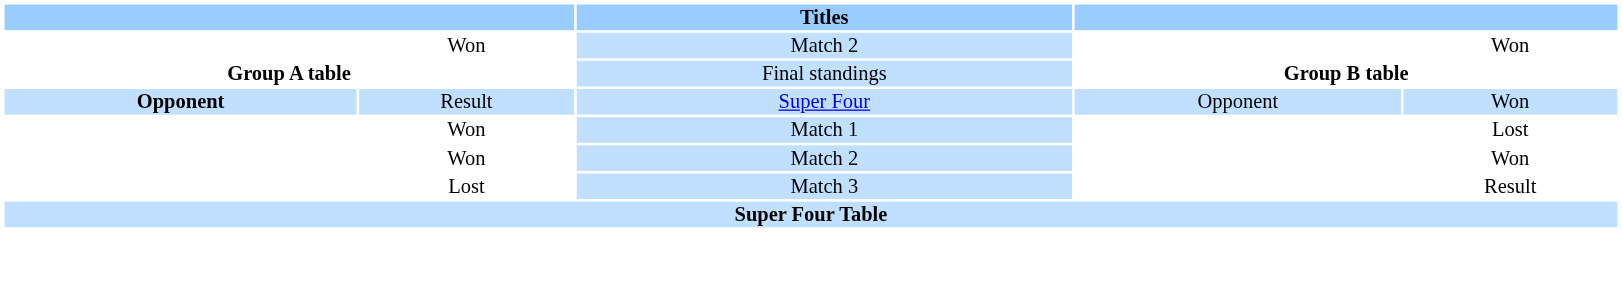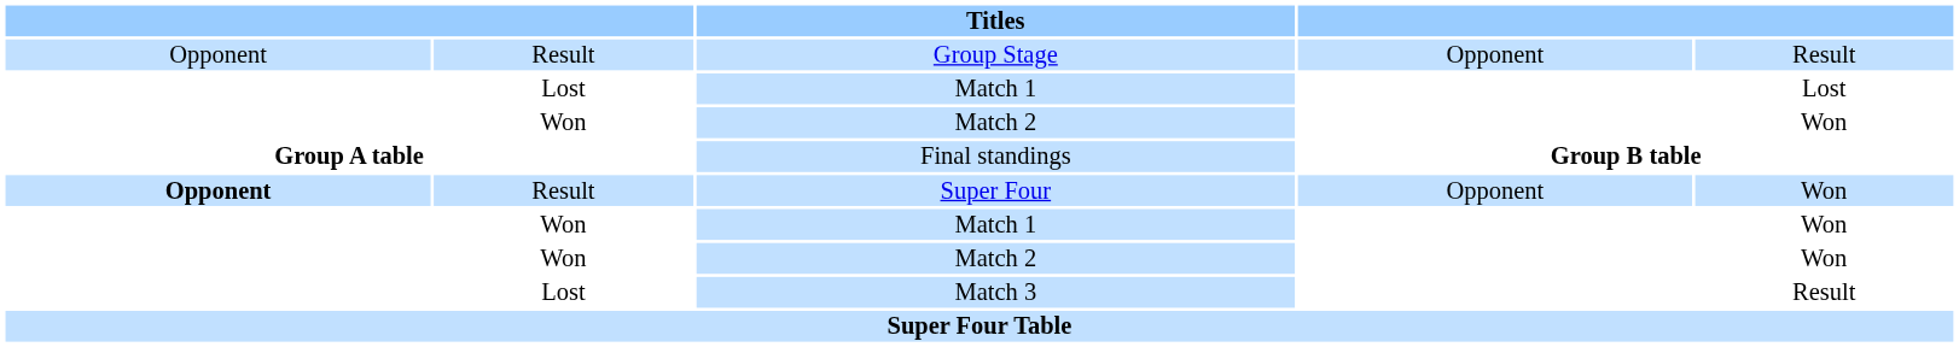+ row: Opponent | Result | Group Stage | Opponent | Result
+ row: Lost | Match 1 | Lost
Won / Match 1 | column 5: Lost -> Won
